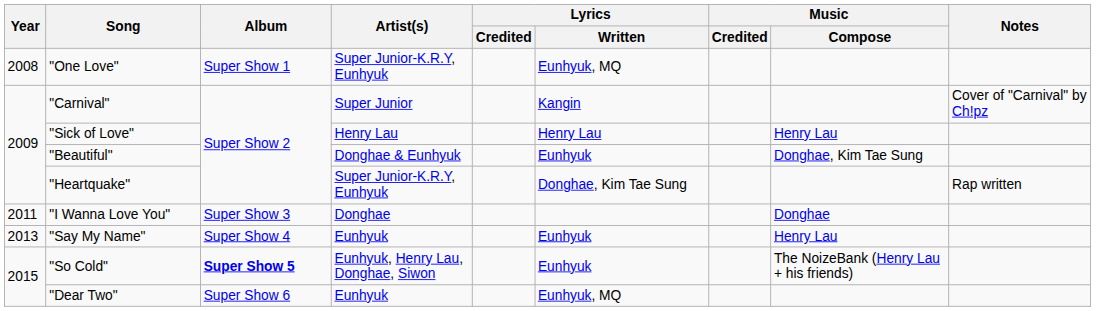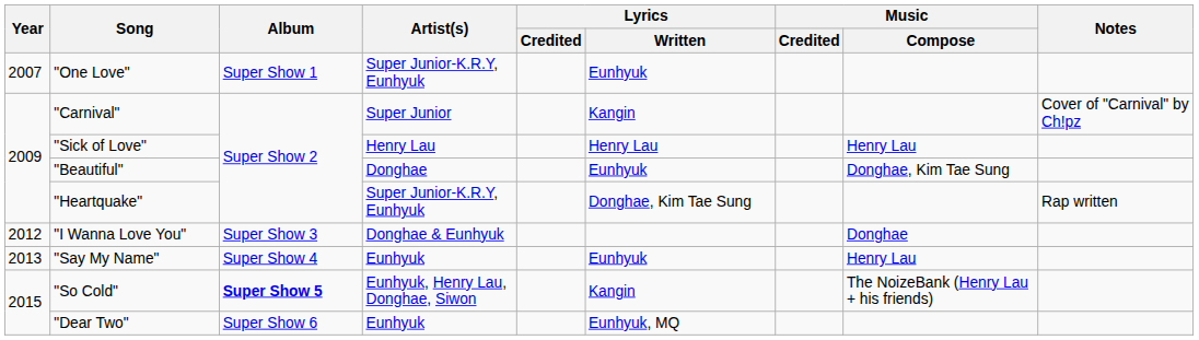"One Love" | Year: 2008 -> 2007
"One Love" | Lyrics / Written: Eunhyuk, MQ -> Eunhyuk
"Beautiful" | Artist(s): Donghae & Eunhyuk -> Donghae
"I Wanna Love You" | Year: 2011 -> 2012
"I Wanna Love You" | Artist(s): Donghae -> Donghae & Eunhyuk
"So Cold" | Lyrics / Written: Eunhyuk -> Kangin
